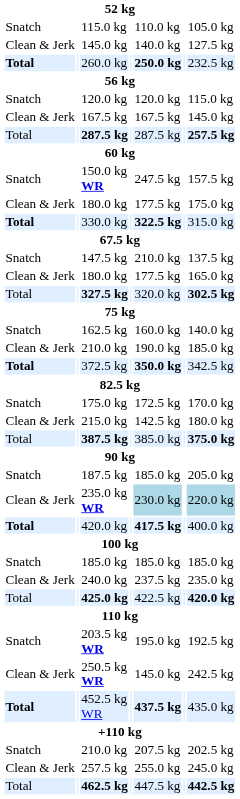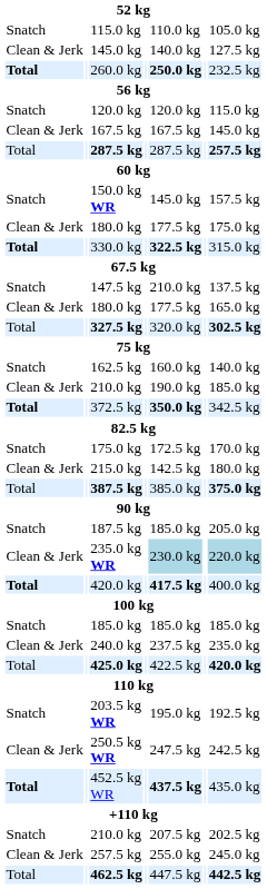150.0 kg WR | column 5: 247.5 kg -> 145.0 kg
250.5 kg WR | column 5: 145.0 kg -> 247.5 kg
